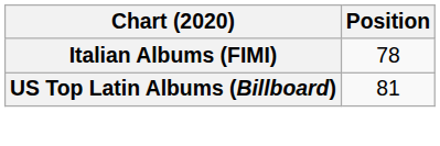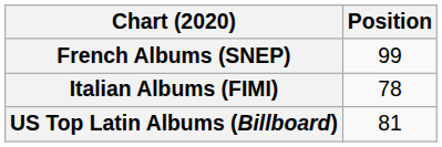+ row: French Albums (SNEP) | 99
